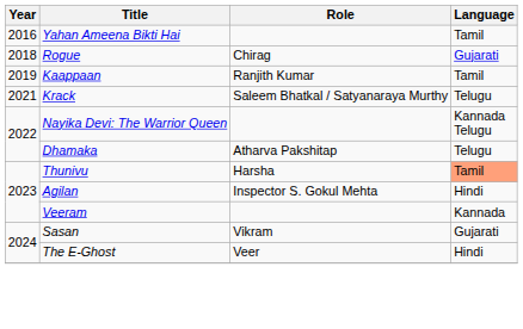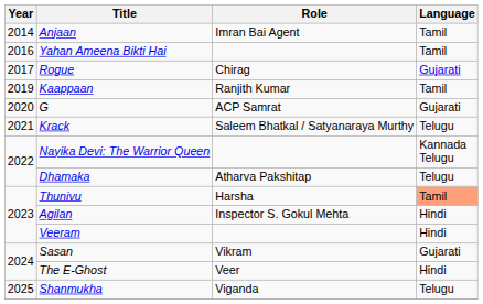+ row: 2014 | Anjaan | Imran Bai Agent | Tamil
Rogue | Year: 2018 -> 2017
+ row: 2020 | G | ACP Samrat | Gujarati
Veeram | Language: Kannada -> Hindi
+ row: 2025 | Shanmukha | Viganda | Telugu
